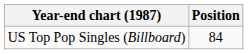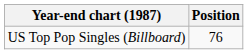US Top Pop Singles (Billboard) | Position: 84 -> 76
